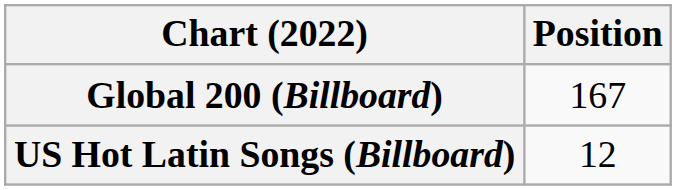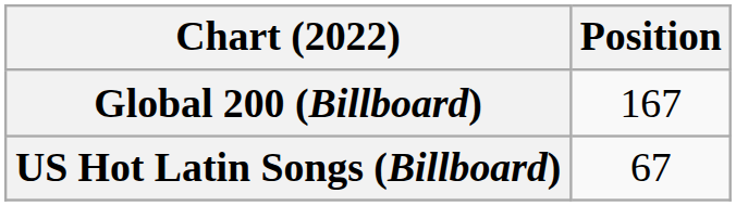US Hot Latin Songs (Billboard) | Position: 12 -> 67
